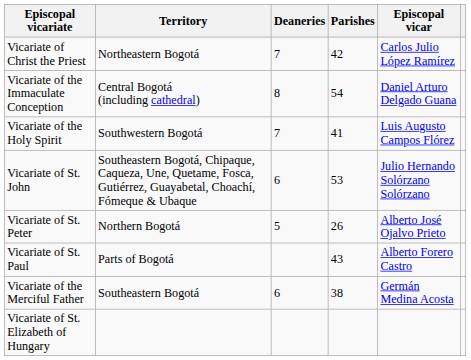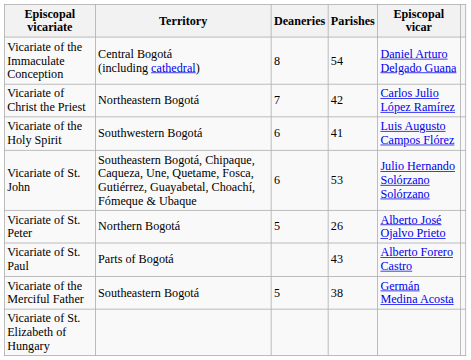rows swapped: Vicariate of the Immaculate Conception <-> Vicariate of Christ the Priest
Vicariate of the Holy Spirit | Deaneries: 7 -> 6
Vicariate of the Merciful Father | Deaneries: 6 -> 5
